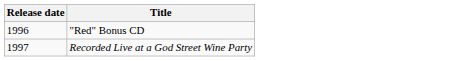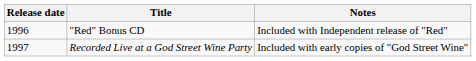+ column: Notes | Included with Independent release of "Red" | Included with early copies of "God Street Wine"
